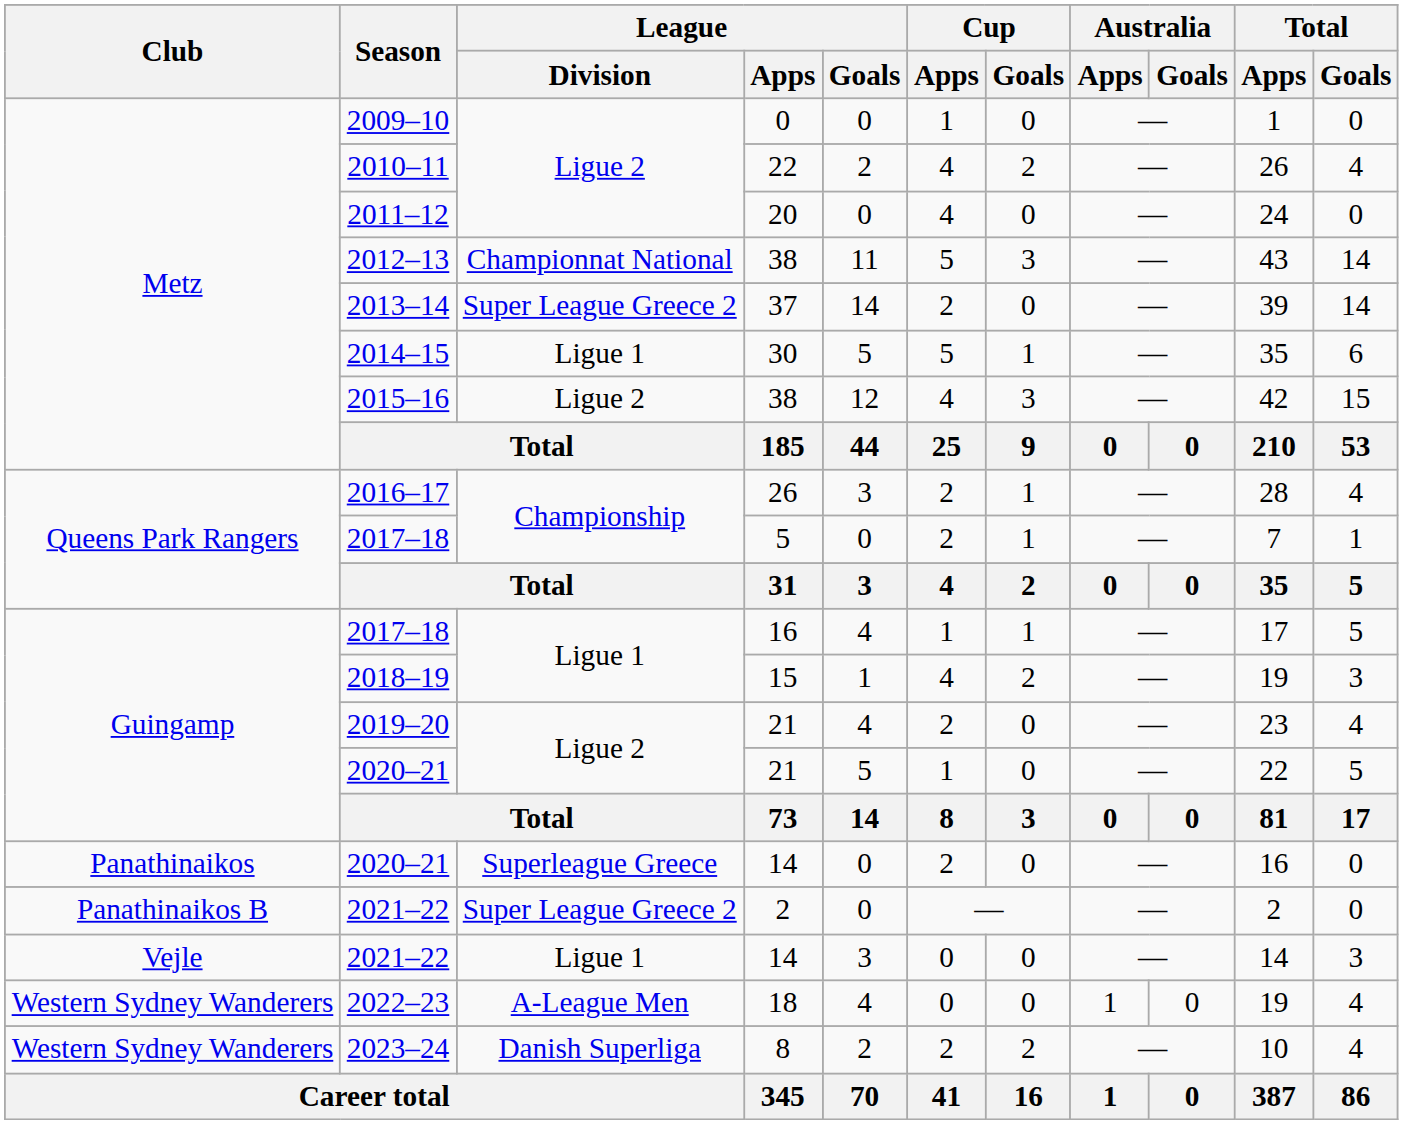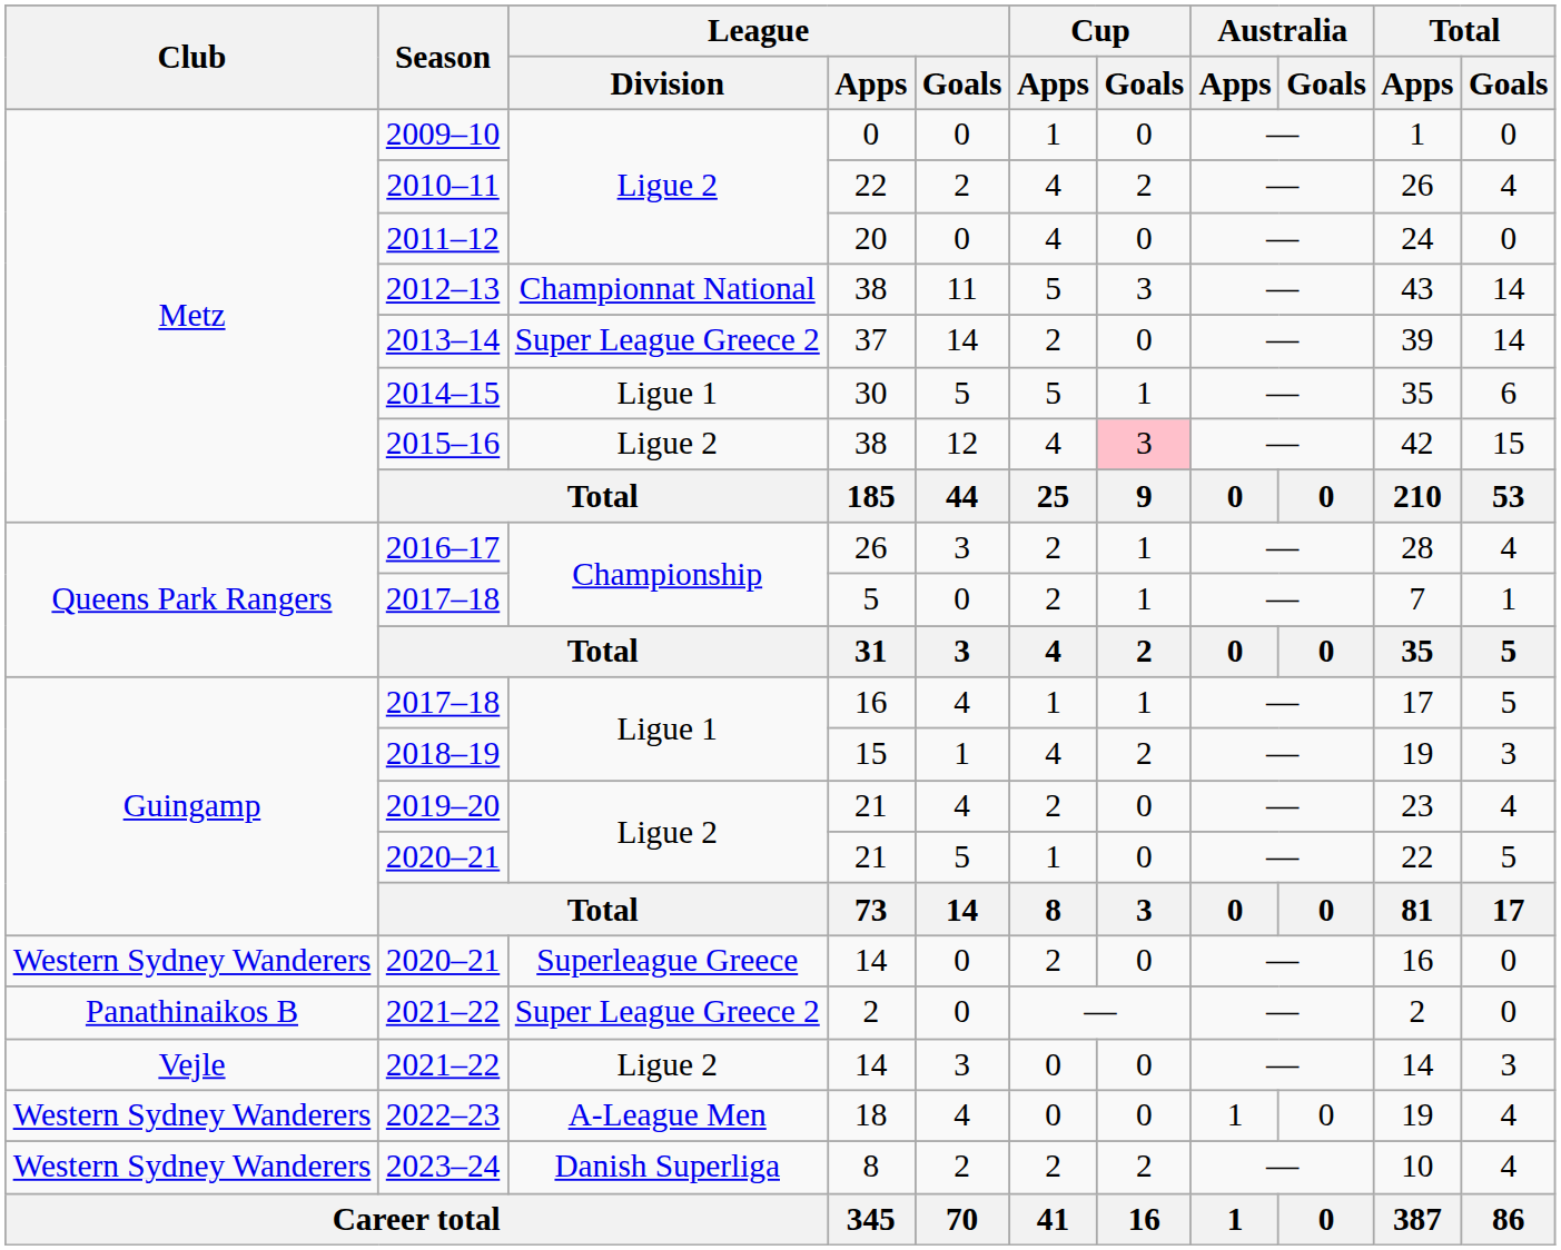2015–16 | Cup / Goals: no background -> pink background
2020–21 / 14 | Club: Panathinaikos -> Western Sydney Wanderers
2021–22 / 14 | League / Division: Ligue 1 -> Ligue 2
